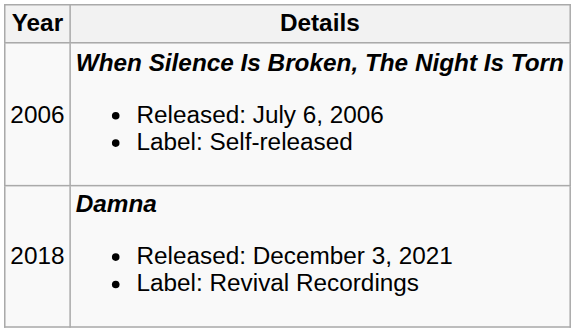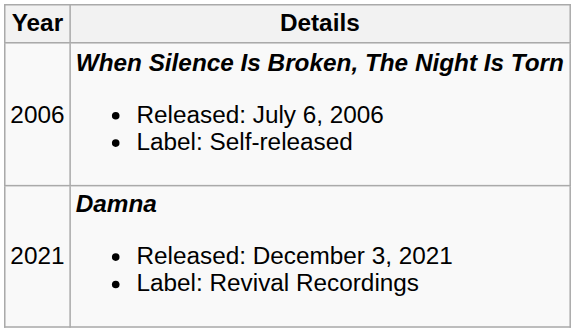Damna Released: December 3, 2021 Label: Revival Recordings | Year: 2018 -> 2021
